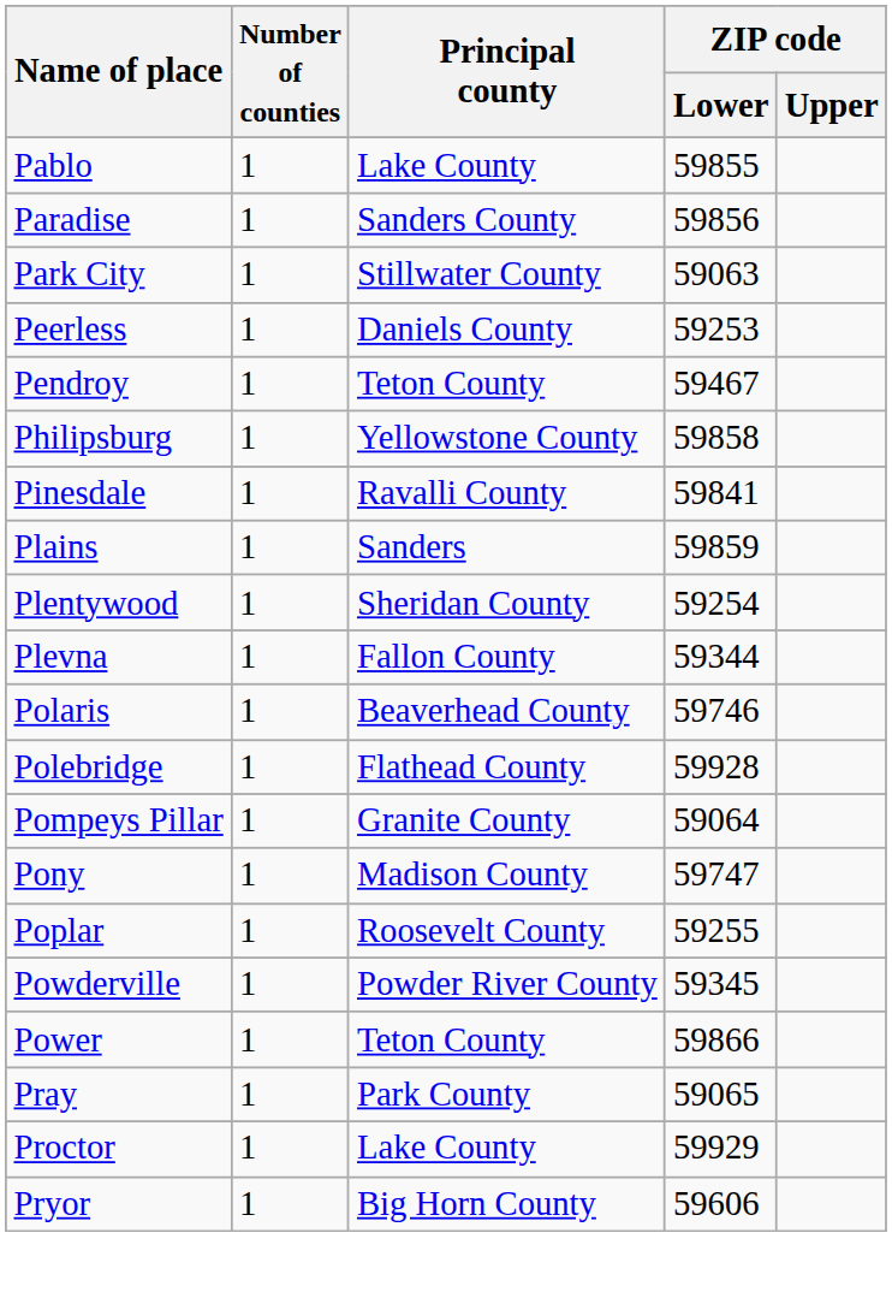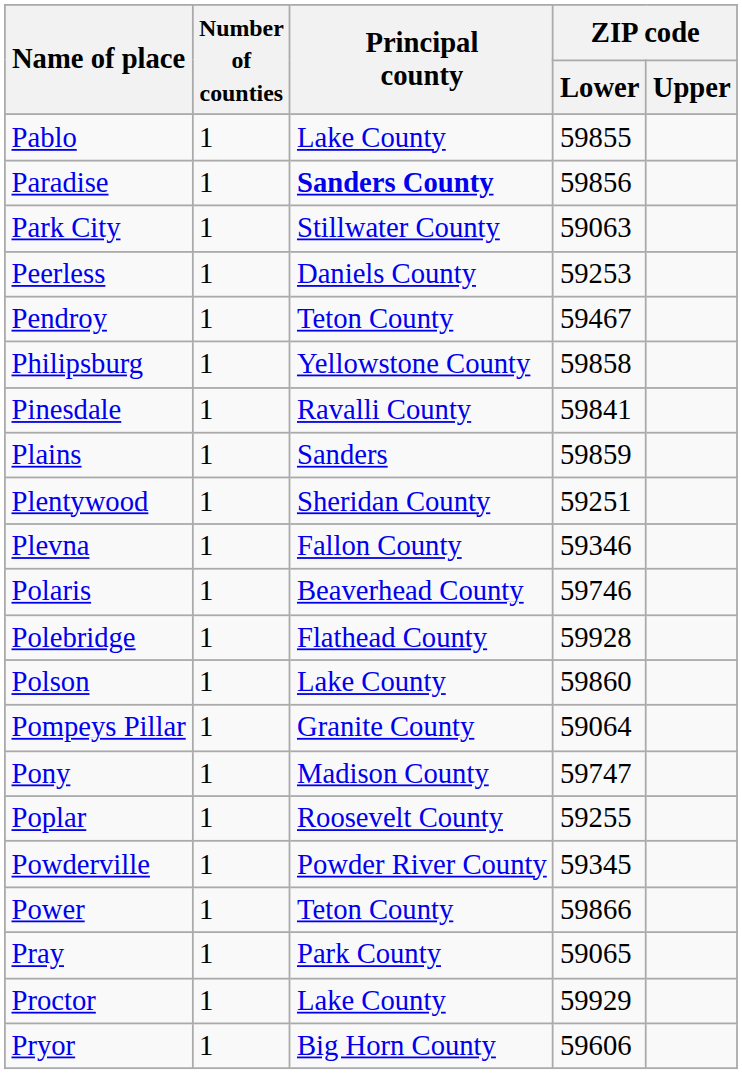Paradise | Principal county: normal -> bold
Plentywood | ZIP code / Lower: 59254 -> 59251
Plevna | ZIP code / Lower: 59344 -> 59346
+ row: Polson | 1 | Lake County | 59860
